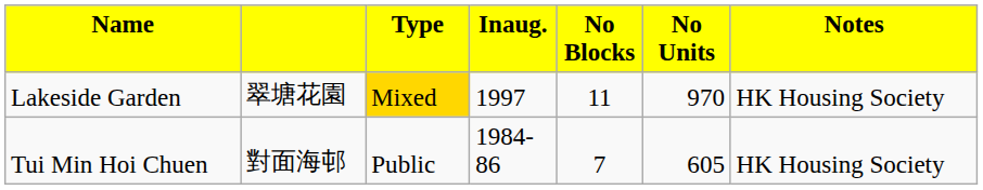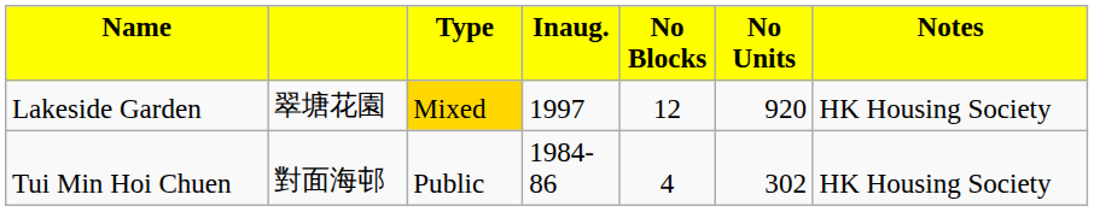Lakeside Garden | column 5: 11 -> 12
Lakeside Garden | column 6: 970 -> 920
Tui Min Hoi Chuen | column 5: 7 -> 4
Tui Min Hoi Chuen | column 6: 605 -> 302
